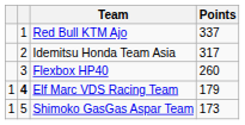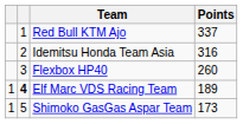Idemitsu Honda Team Asia | Points: 317 -> 316
Elf Marc VDS Racing Team | Points: 179 -> 189
